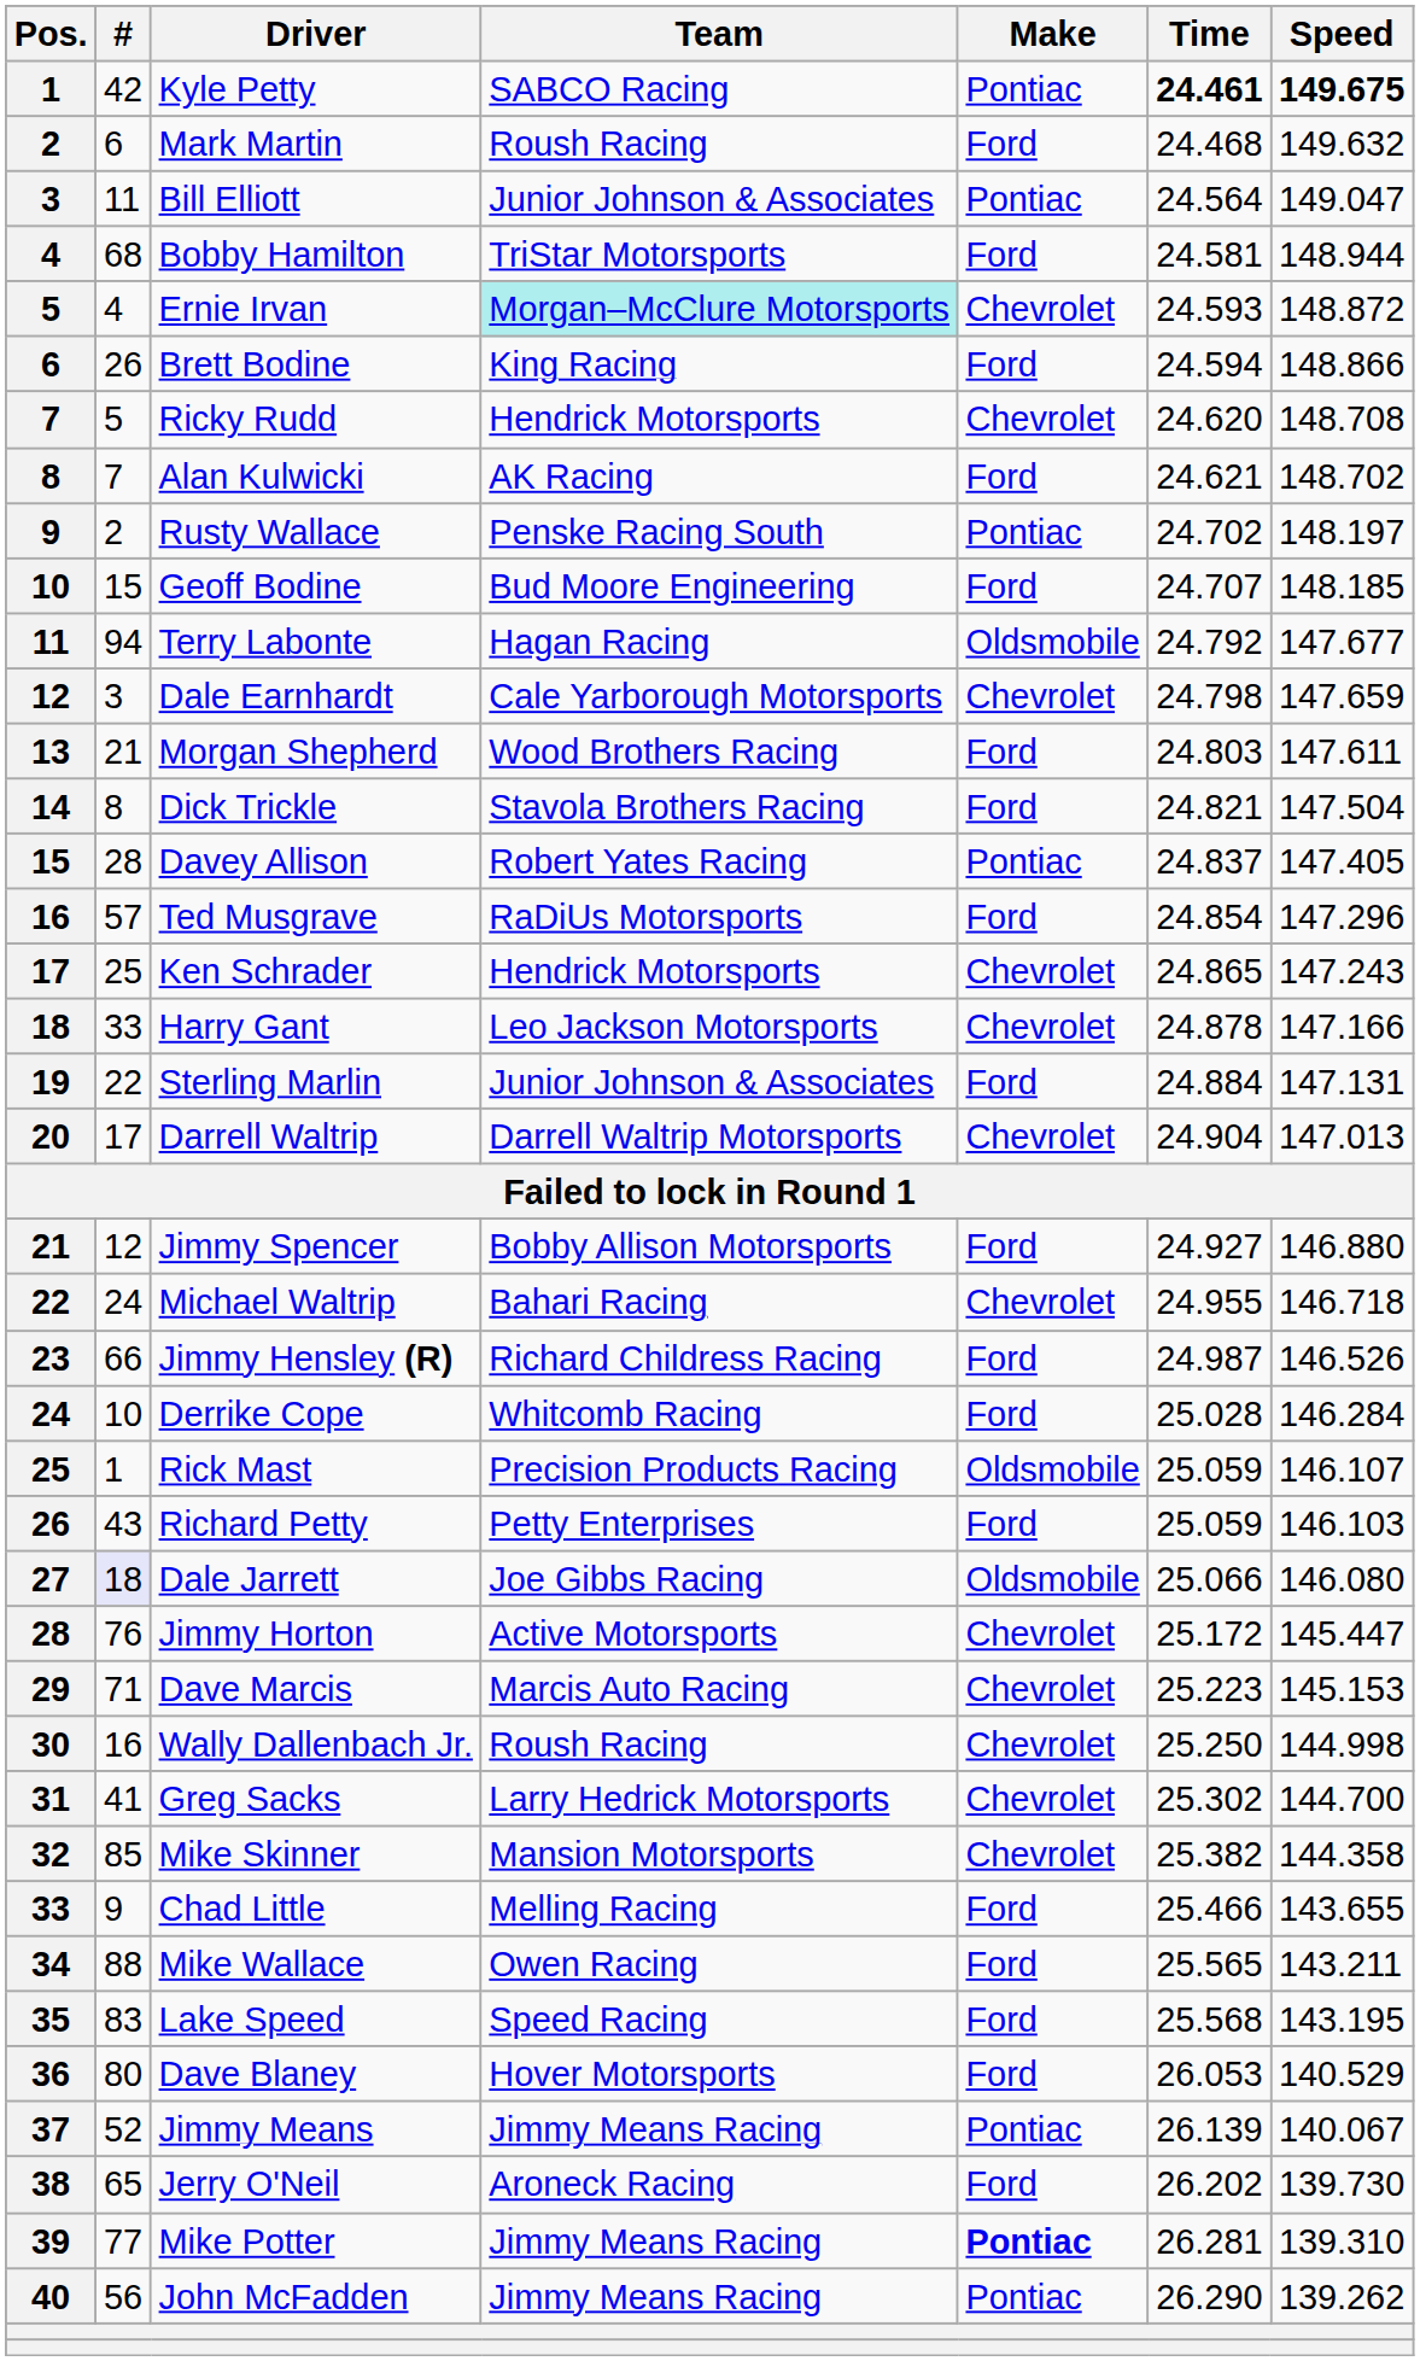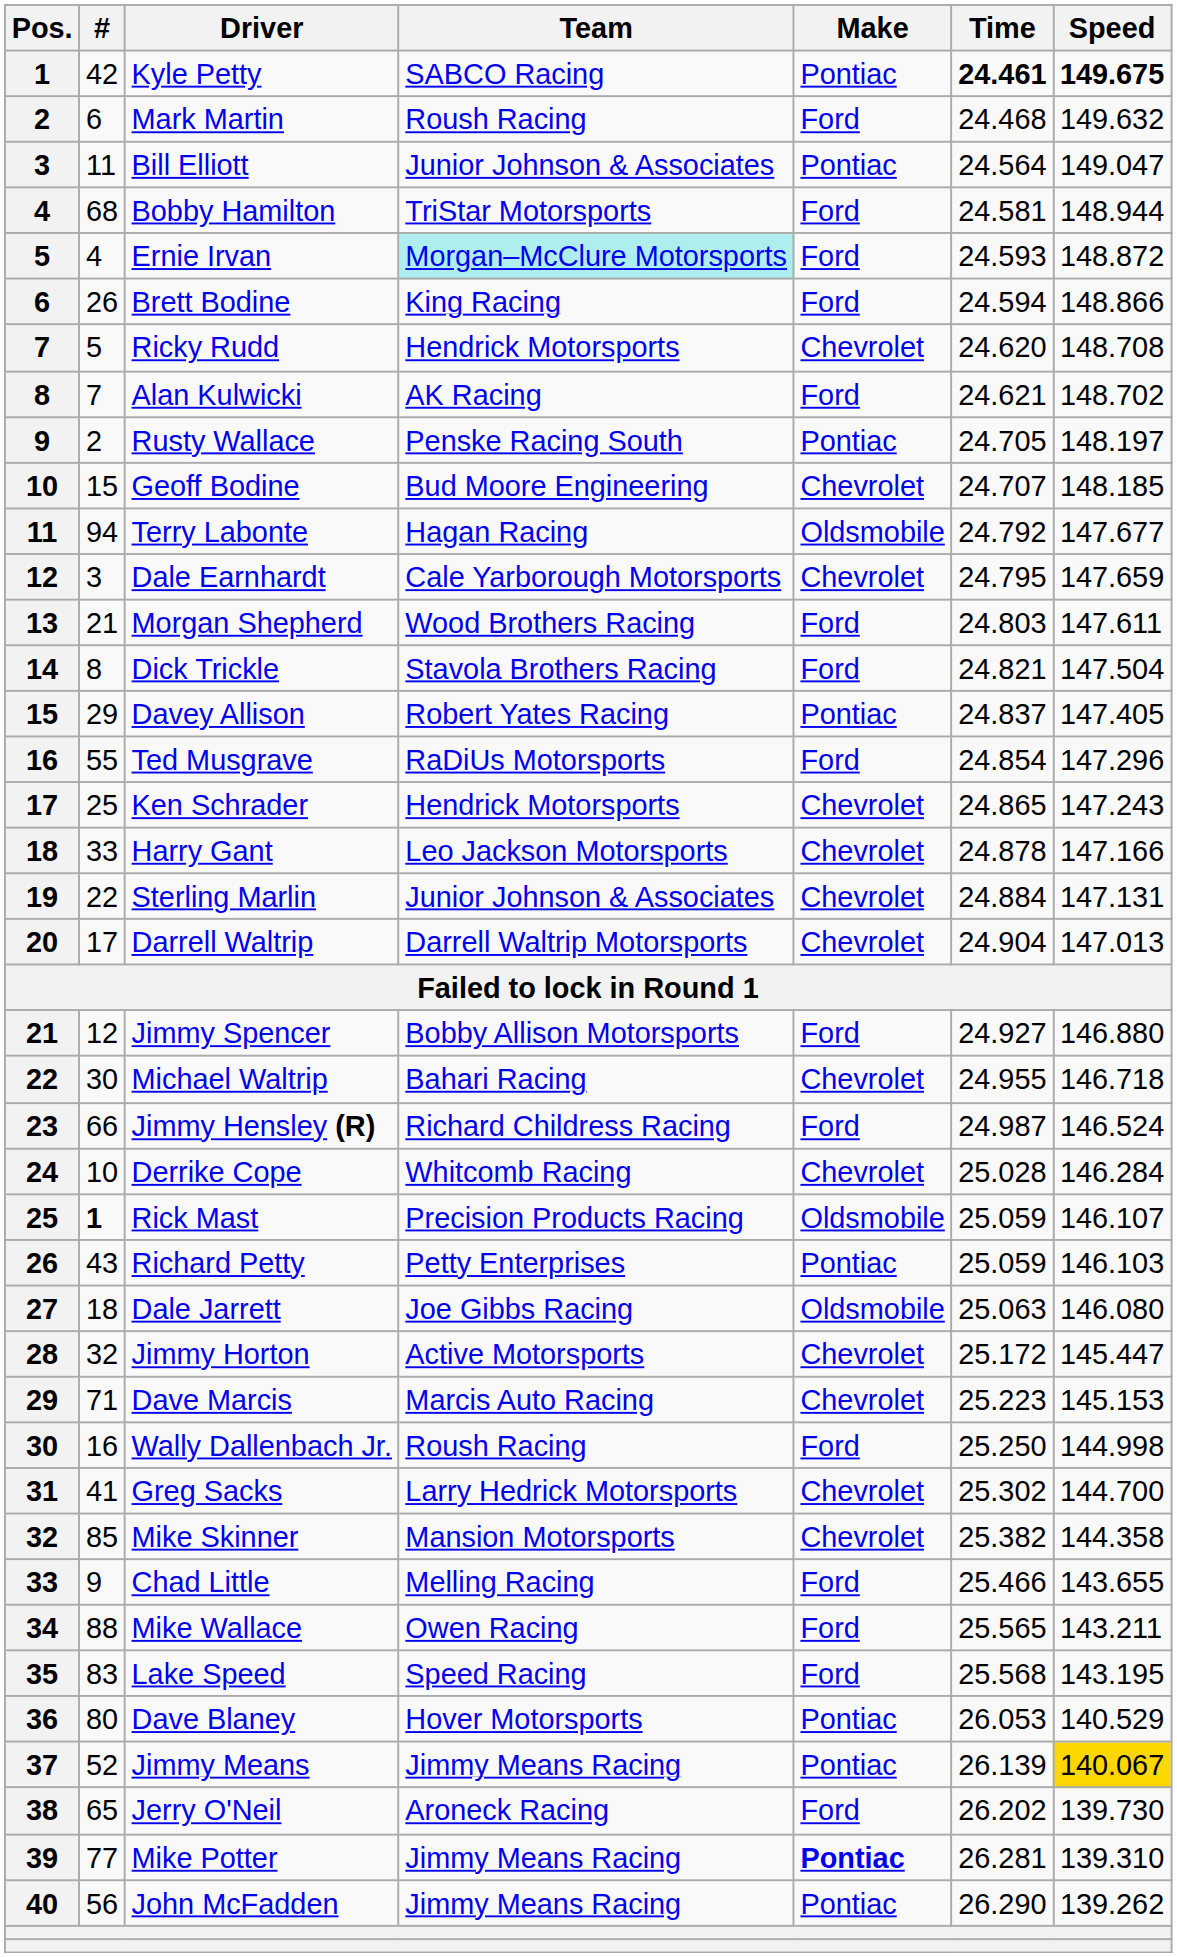Ernie Irvan | Make: Chevrolet -> Ford
Rusty Wallace | Time: 24.702 -> 24.705
Geoff Bodine | Make: Ford -> Chevrolet
Dale Earnhardt | Time: 24.798 -> 24.795
Davey Allison | #: 28 -> 29
Ted Musgrave | #: 57 -> 55
Sterling Marlin | Make: Ford -> Chevrolet
Michael Waltrip | #: 24 -> 30
Jimmy Hensley (R) | Speed: 146.526 -> 146.524
Derrike Cope | Make: Ford -> Chevrolet
Rick Mast | #: normal -> bold
Richard Petty | Make: Ford -> Pontiac
Dale Jarrett | #: lavender background -> no background
Dale Jarrett | Time: 25.066 -> 25.063
Jimmy Horton | #: 76 -> 32
Wally Dallenbach Jr. | Make: Chevrolet -> Ford
Dave Blaney | Make: Ford -> Pontiac
Jimmy Means | Speed: no background -> gold background
